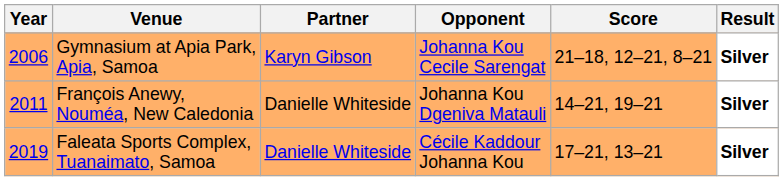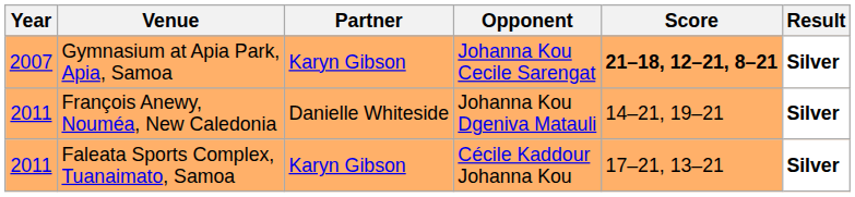Gymnasium at Apia Park, Apia, Samoa | Year: 2006 -> 2007
Gymnasium at Apia Park, Apia, Samoa | Score: normal -> bold
Faleata Sports Complex, Tuanaimato, Samoa | Year: 2019 -> 2011
Faleata Sports Complex, Tuanaimato, Samoa | Partner: Danielle Whiteside -> Karyn Gibson
